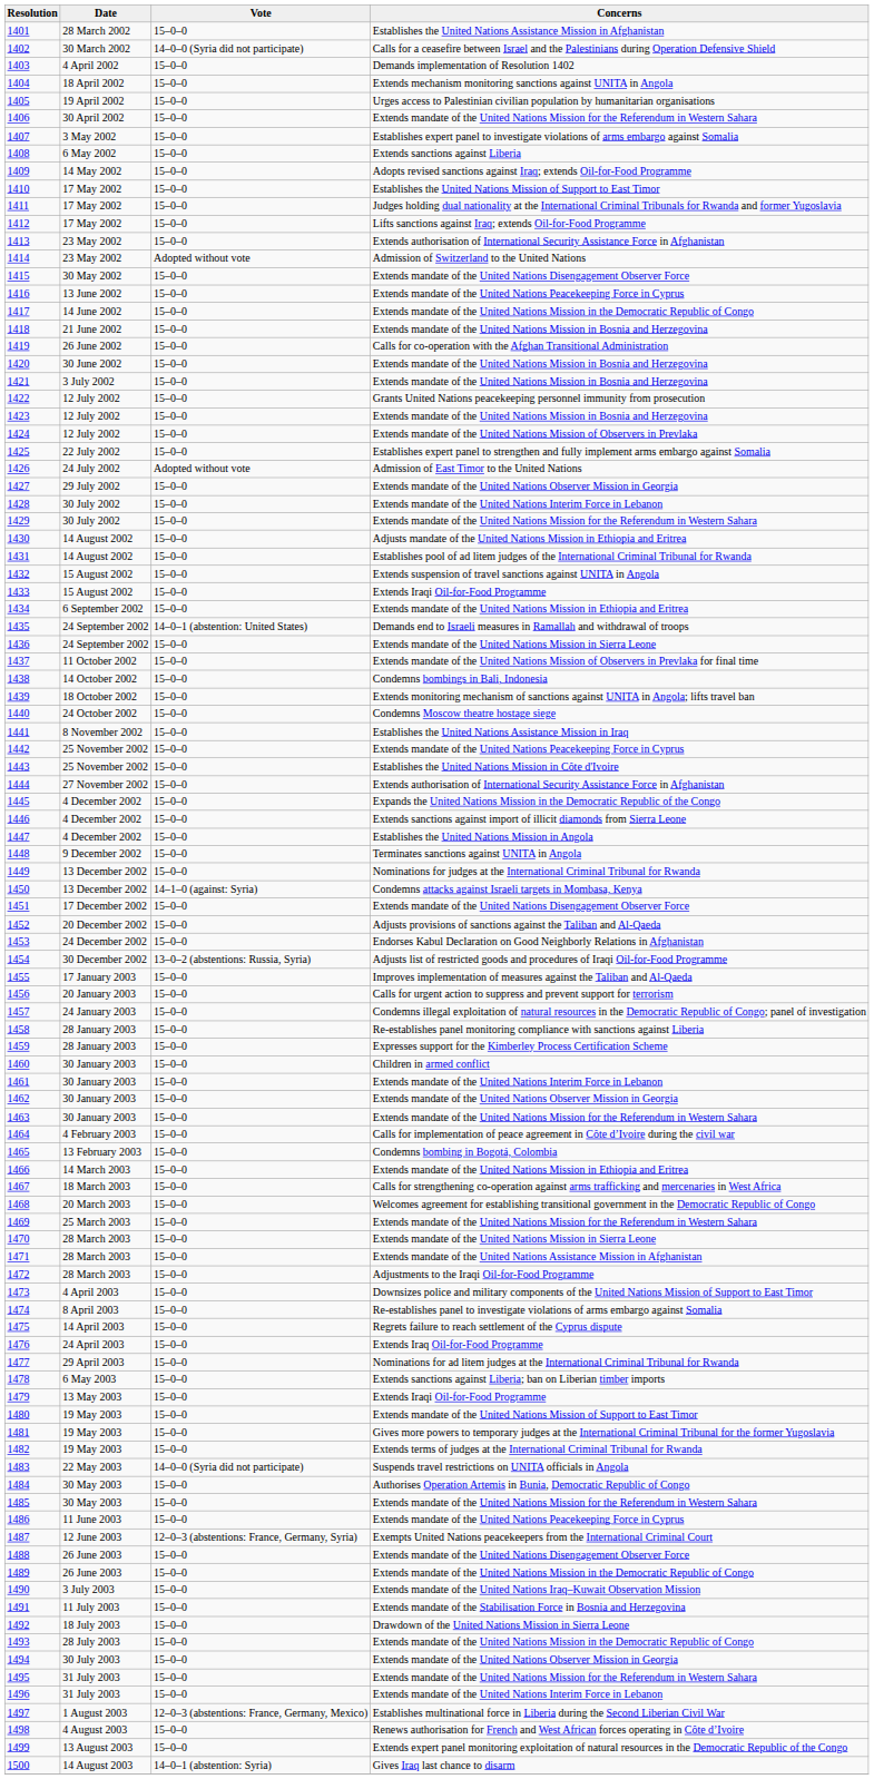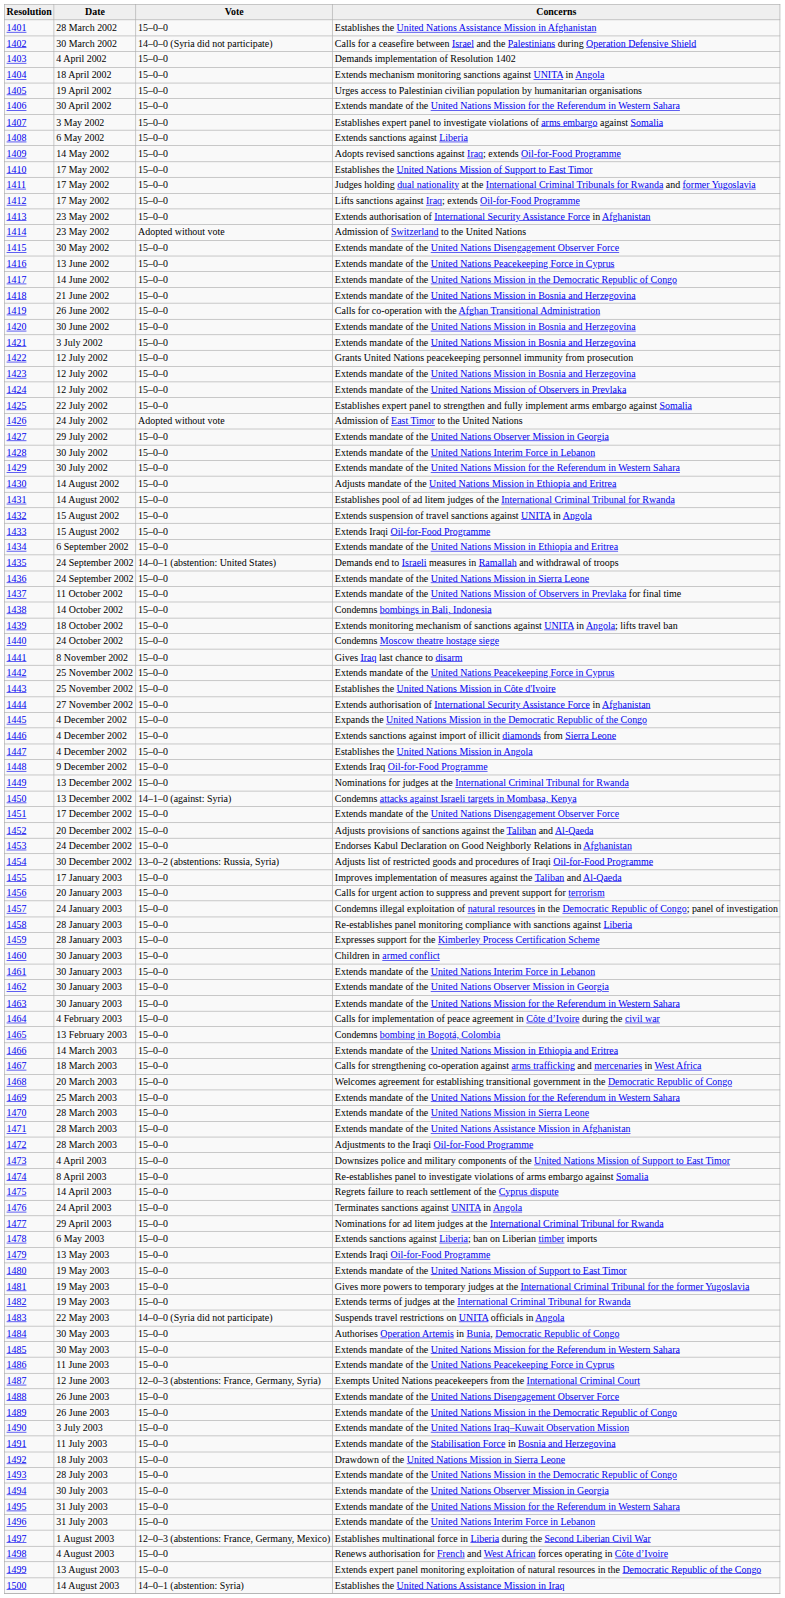1441 | Concerns: Establishes the United Nations Assistance Mission in Iraq -> Gives Iraq last chance to disarm
1448 | Concerns: Terminates sanctions against UNITA in Angola -> Extends Iraq Oil-for-Food Programme
1476 | Concerns: Extends Iraq Oil-for-Food Programme -> Terminates sanctions against UNITA in Angola
1500 | Concerns: Gives Iraq last chance to disarm -> Establishes the United Nations Assistance Mission in Iraq
